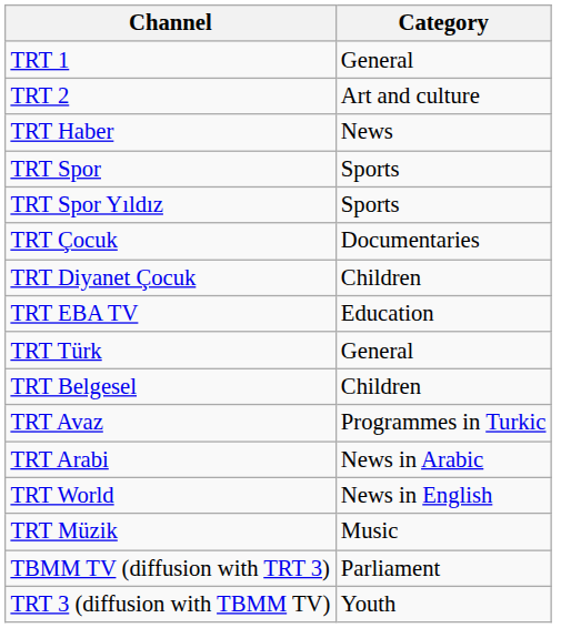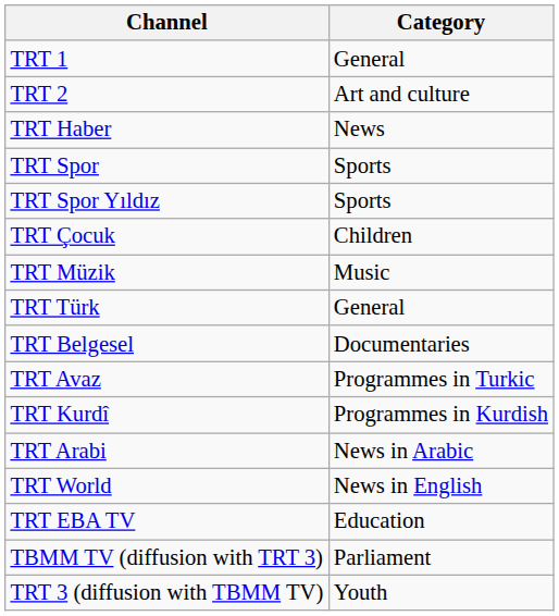TRT Çocuk | Category: Documentaries -> Children
- row: TRT Diyanet Çocuk | Children
rows swapped: TRT Müzik <-> TRT EBA TV
TRT Belgesel | Category: Children -> Documentaries
+ row: TRT Kurdî | Programmes in Kurdish
